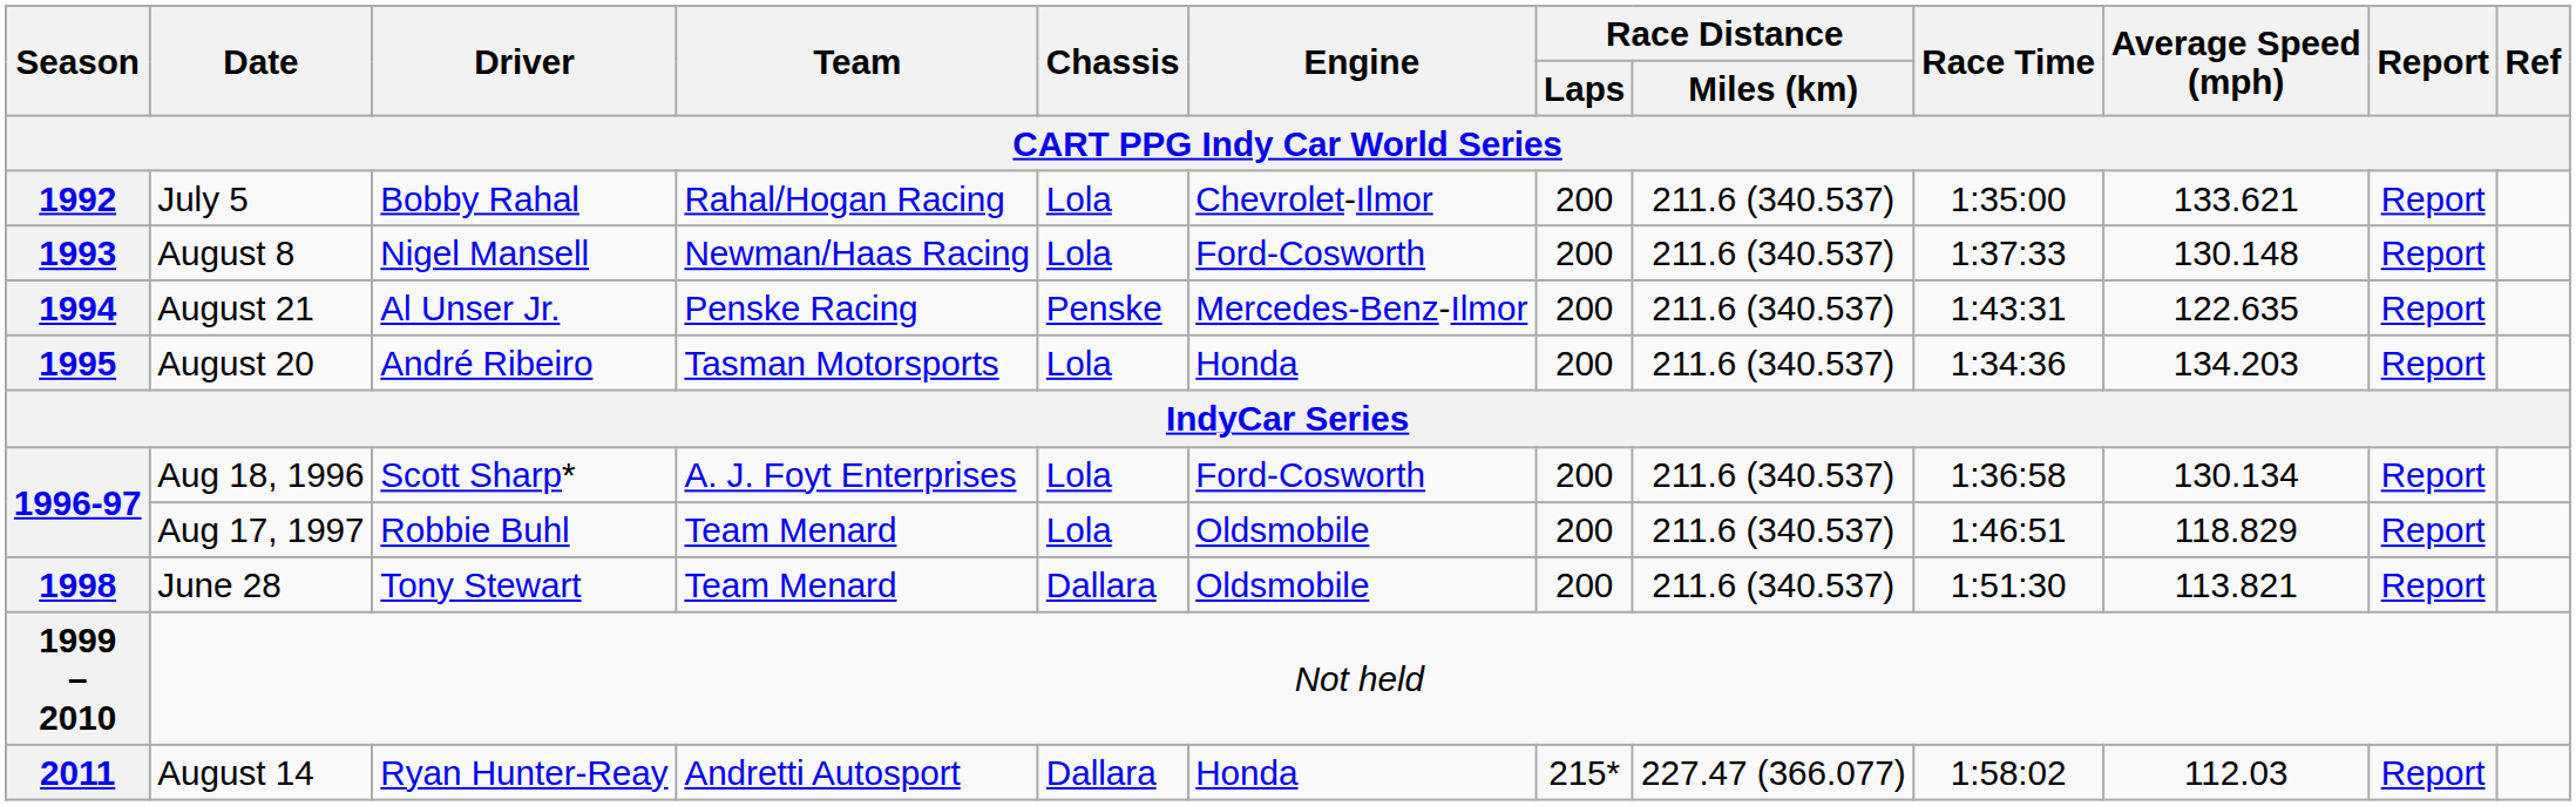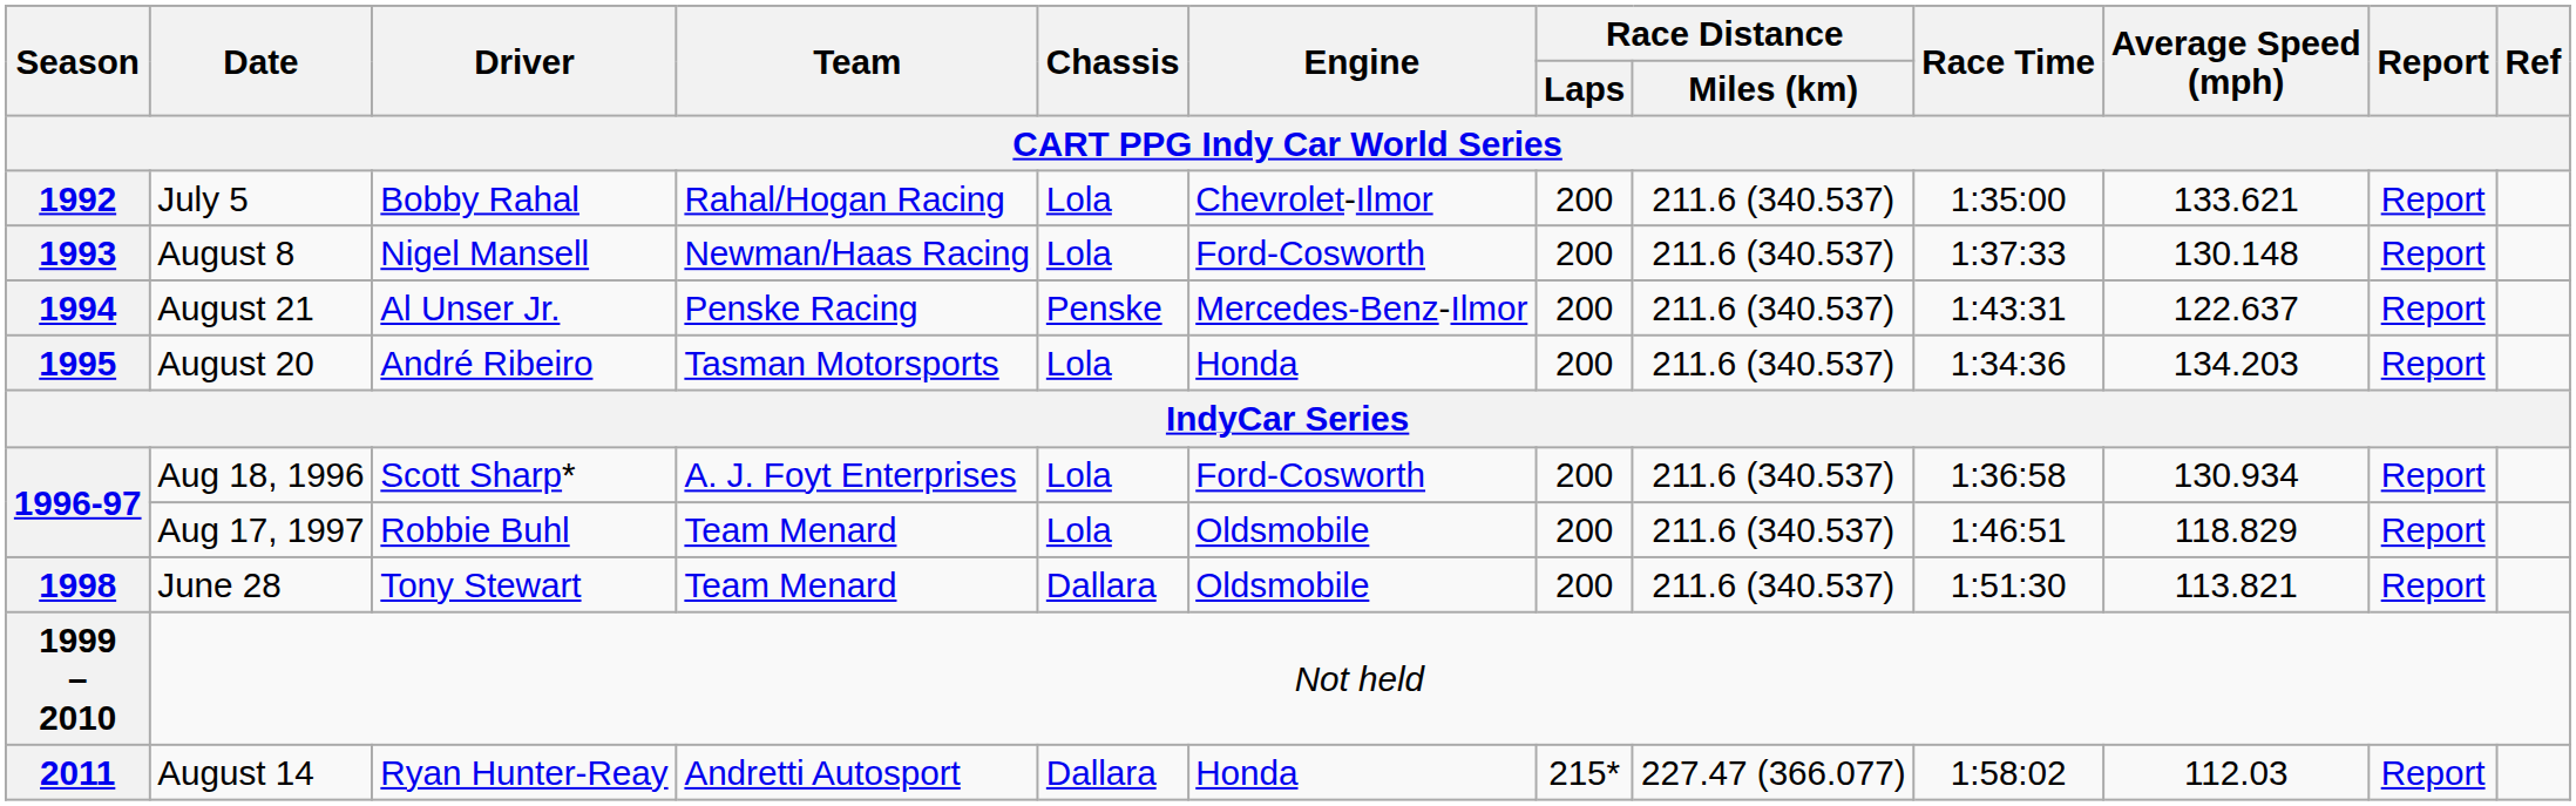August 21 | Average Speed (mph): 122.635 -> 122.637
Aug 18, 1996 | Average Speed (mph): 130.134 -> 130.934
